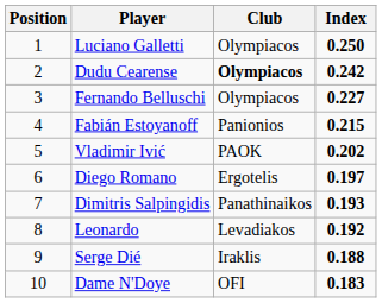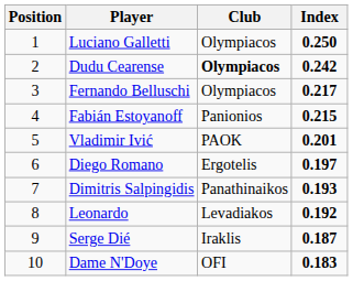Fernando Belluschi | Index: 0.227 -> 0.217
Vladimir Ivić | Index: 0.202 -> 0.201
Serge Dié | Index: 0.188 -> 0.187
